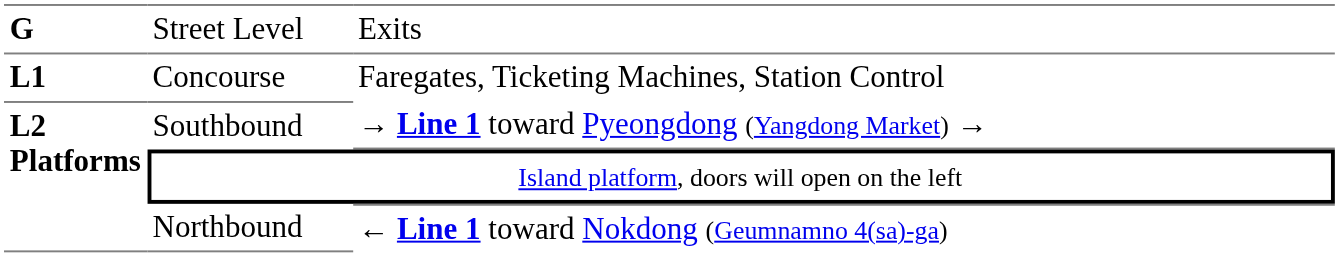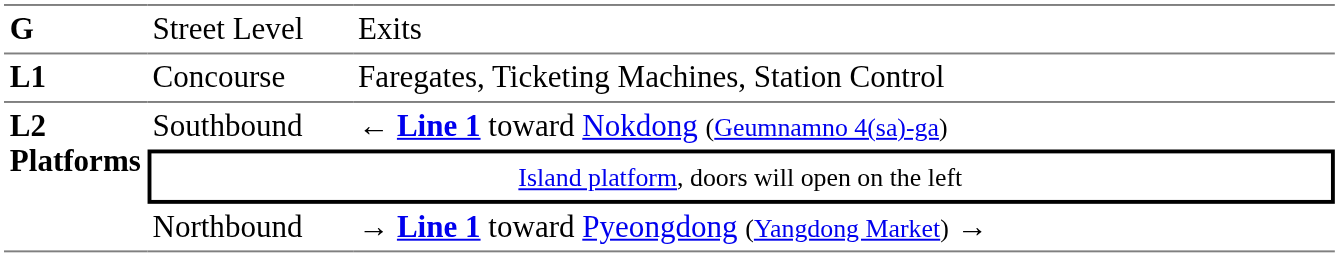Southbound | column 3: → Line 1 toward Pyeongdong (Yangdong Market) → -> ← Line 1 toward Nokdong (Geumnamno 4(sa)-ga)
Northbound | column 3: ← Line 1 toward Nokdong (Geumnamno 4(sa)-ga) -> → Line 1 toward Pyeongdong (Yangdong Market) →
